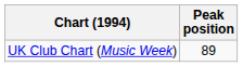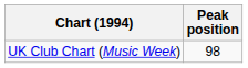UK Club Chart (Music Week) | Peak position: 89 -> 98
